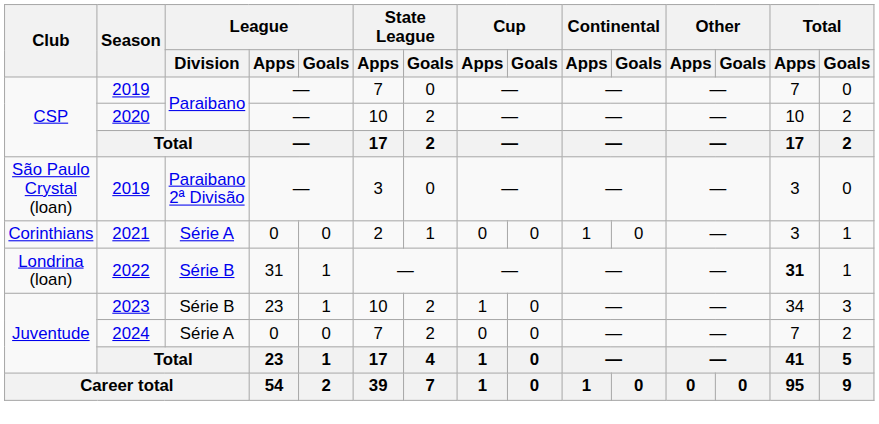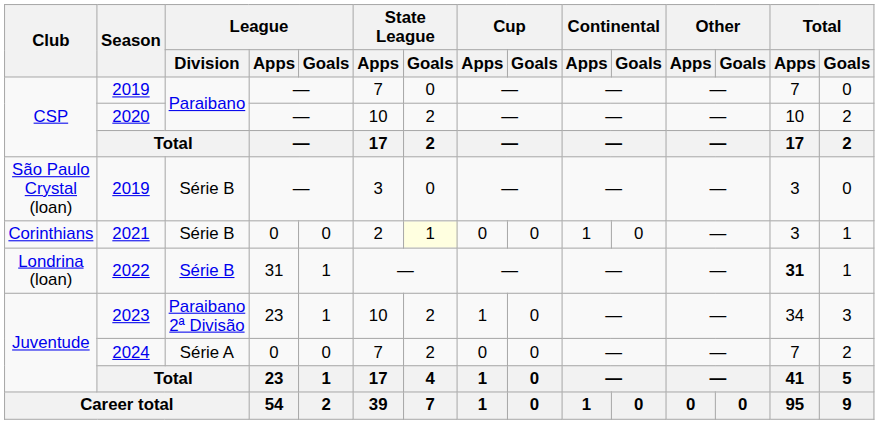São Paulo Crystal (loan) / 2019 | League / Division: Paraibano 2ª Divisão -> Série B
2021 | League / Division: Série A -> Série B
2021 | State League / Goals: no background -> lightyellow background
2023 | League / Division: Série B -> Paraibano 2ª Divisão
